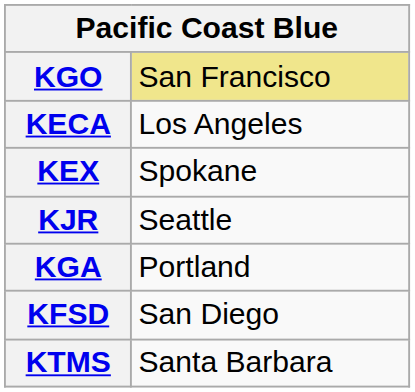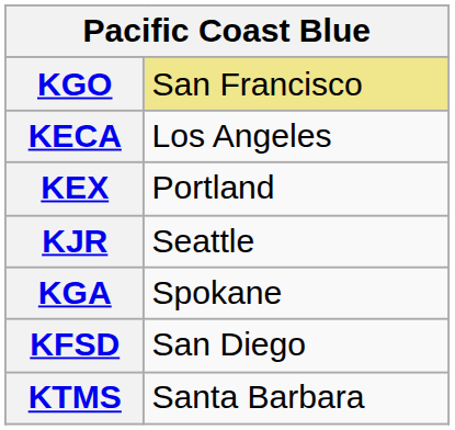KEX | column 2: Spokane -> Portland
KGA | column 2: Portland -> Spokane
